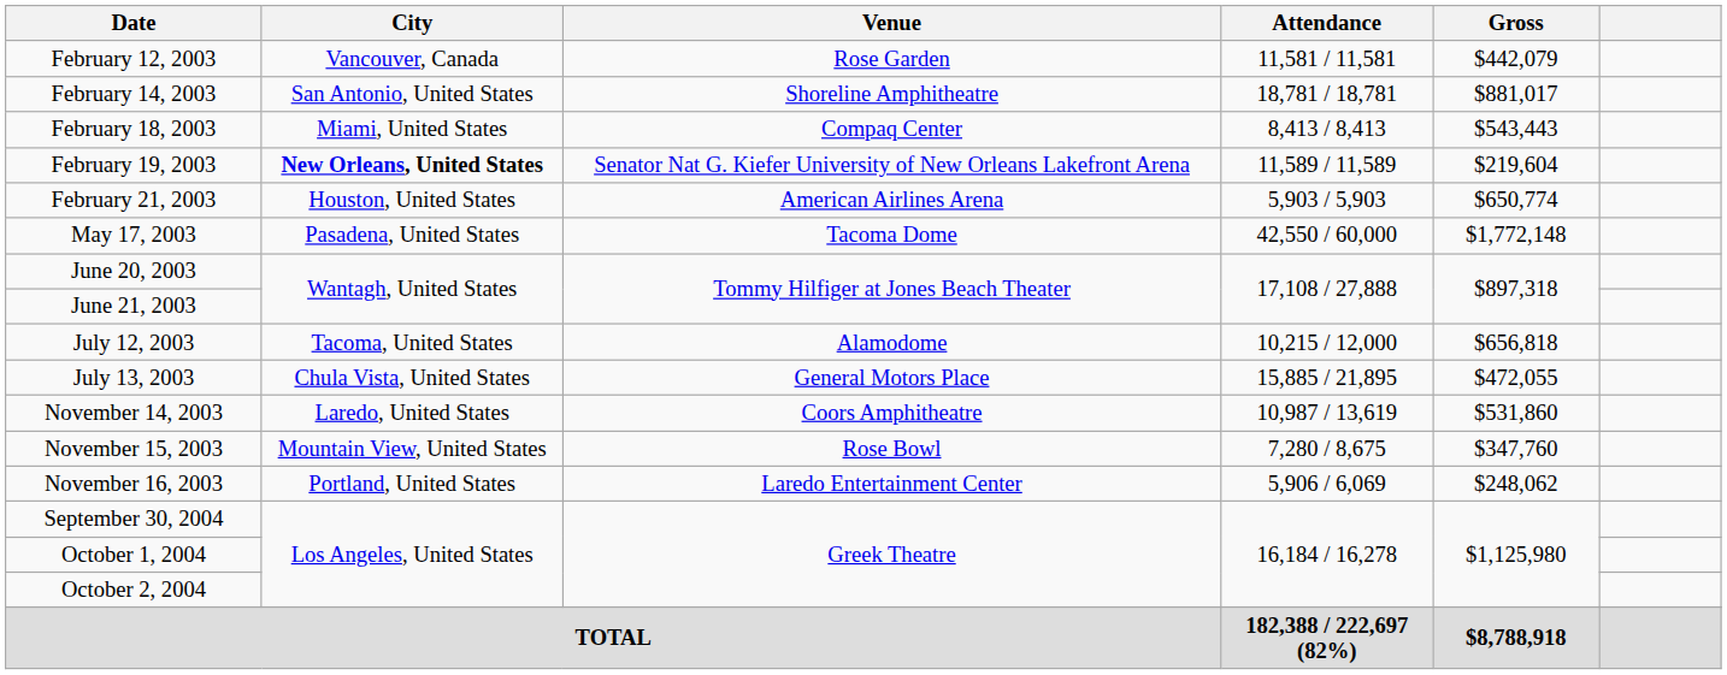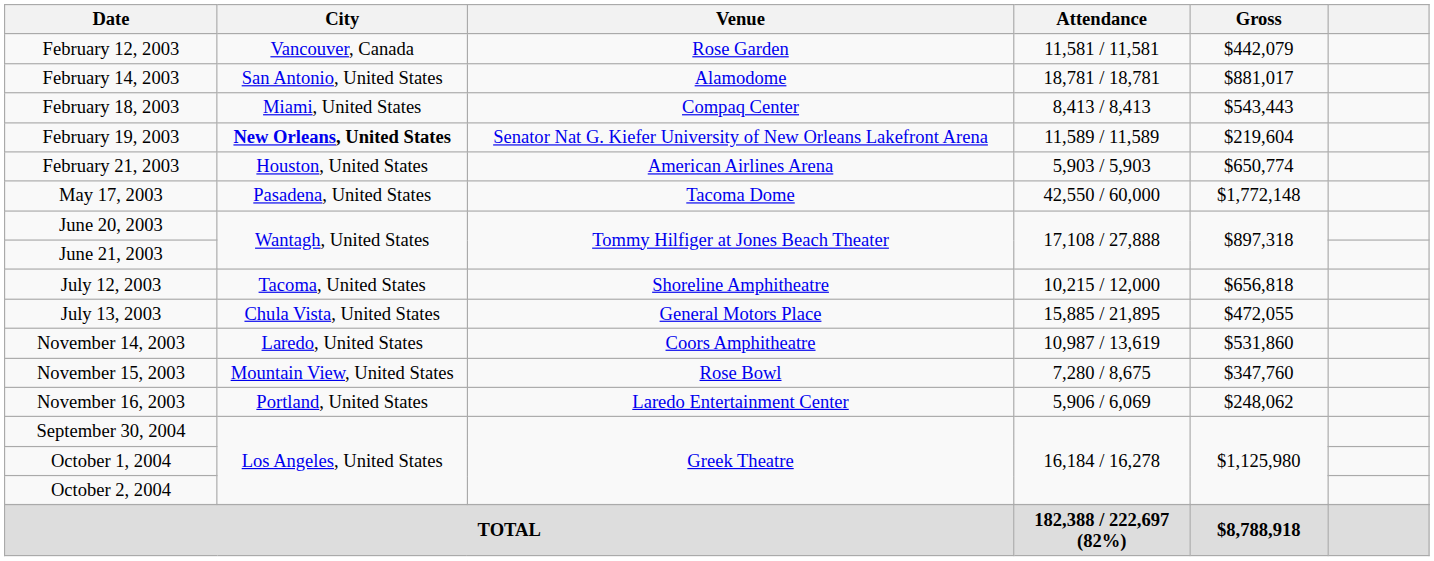February 14, 2003 | Venue: Shoreline Amphitheatre -> Alamodome
July 12, 2003 | Venue: Alamodome -> Shoreline Amphitheatre
